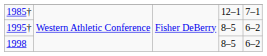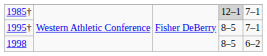1985† | column 4: no background -> lightgrey background
1995† | column 5: 6–2 -> 7–1
